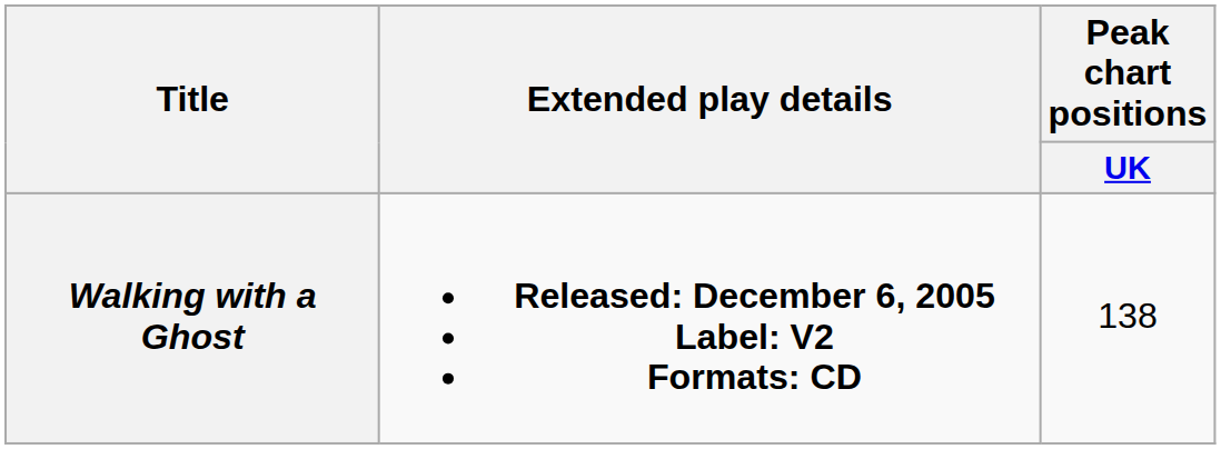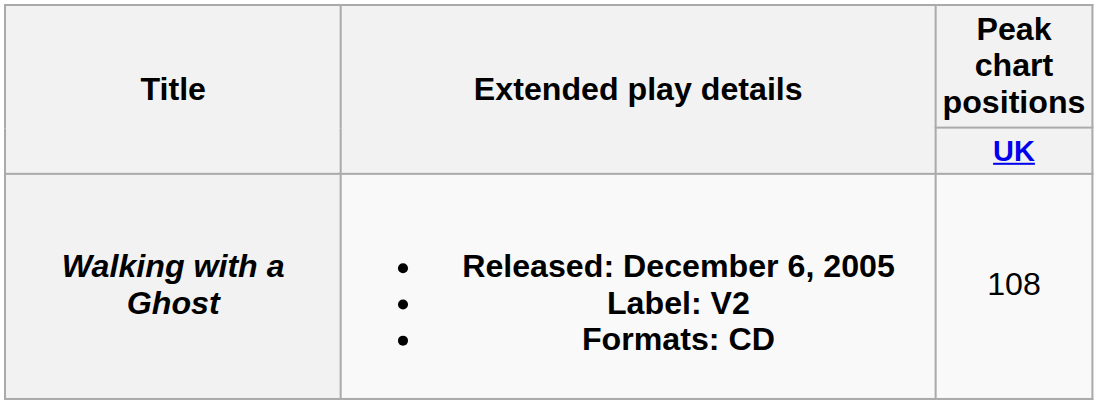Walking with a Ghost | Peak chart positions / UK: 138 -> 108
